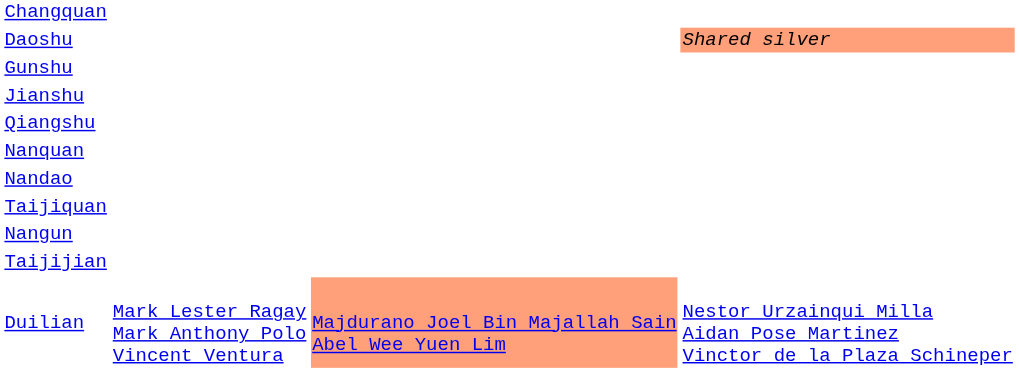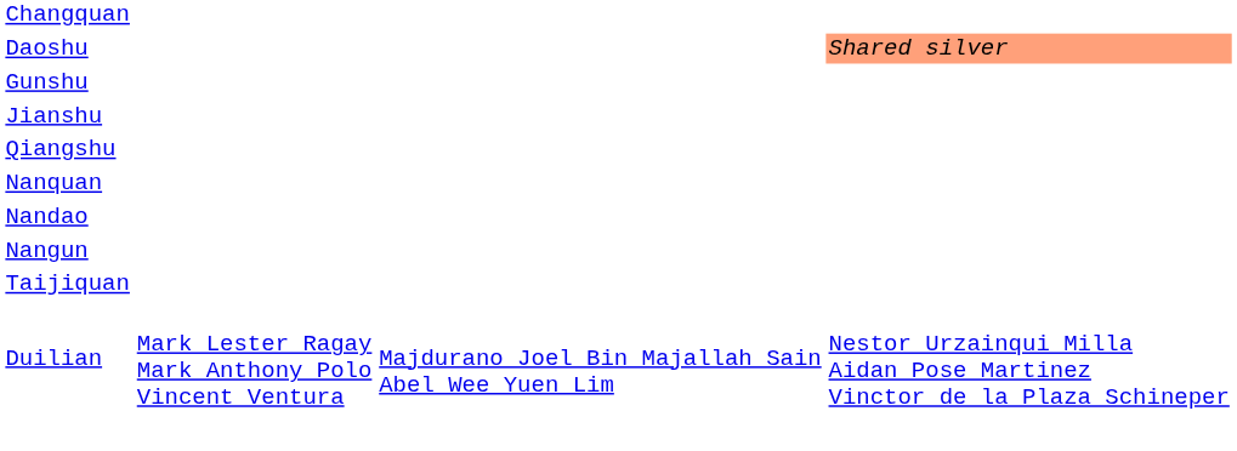rows swapped: Nangun <-> Taijiquan
- row: Taijijian
Duilian | column 3: lightsalmon background -> no background
